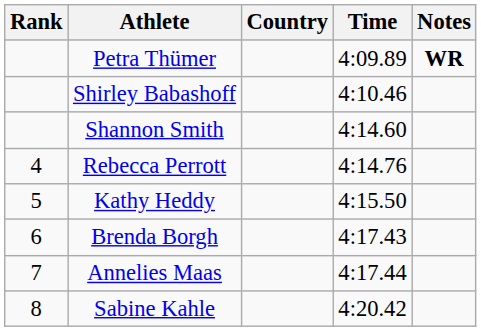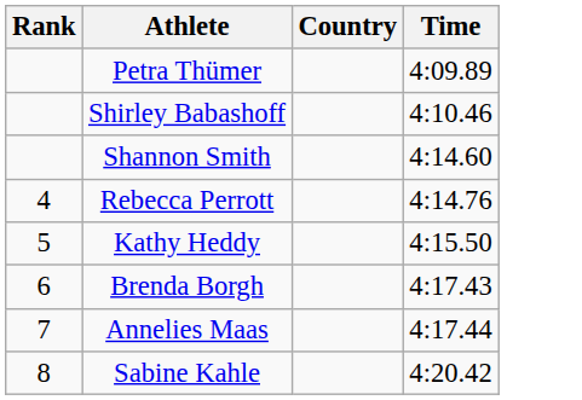- column: Notes | WR
